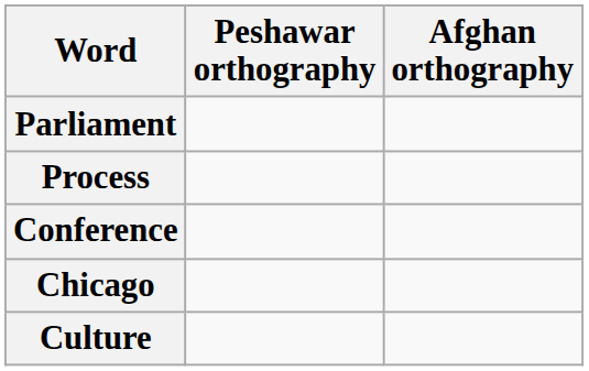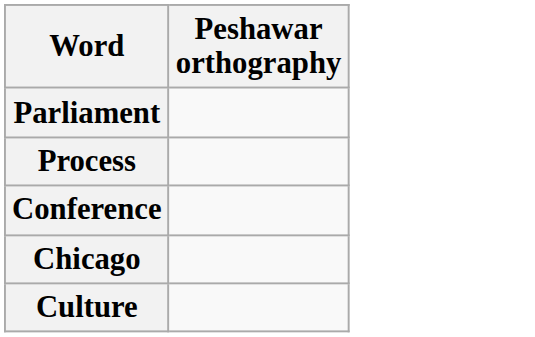- column: Afghan orthography
